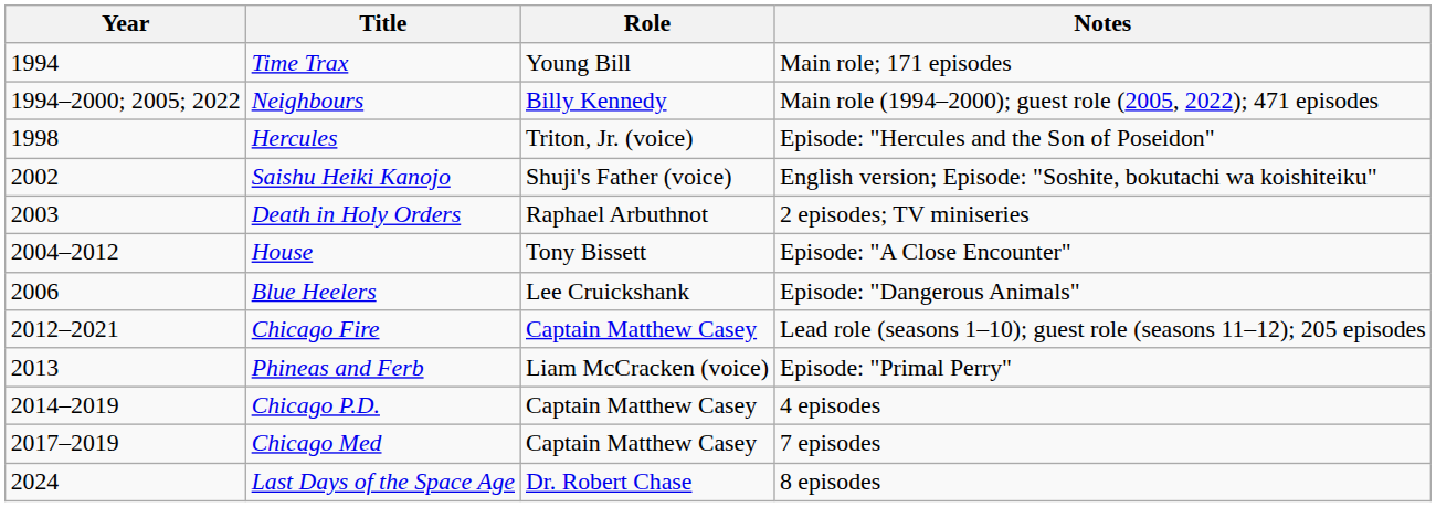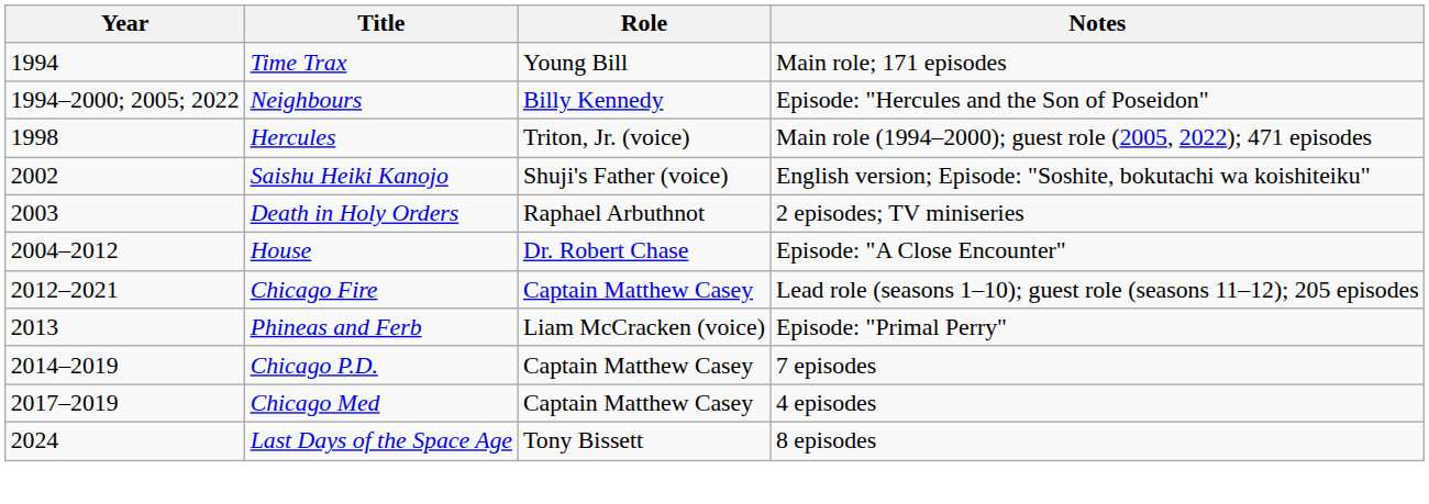Neighbours | Notes: Main role (1994–2000); guest role (2005, 2022); 471 episodes -> Episode: "Hercules and the Son of Poseidon"
Hercules | Notes: Episode: "Hercules and the Son of Poseidon" -> Main role (1994–2000); guest role (2005, 2022); 471 episodes
House | Role: Tony Bissett -> Dr. Robert Chase
- row: 2006 | Blue Heelers | Lee Cruickshank | Episode: "Dangerous Animals"
Chicago P.D. | Notes: 4 episodes -> 7 episodes
Chicago Med | Notes: 7 episodes -> 4 episodes
Last Days of the Space Age | Role: Dr. Robert Chase -> Tony Bissett
